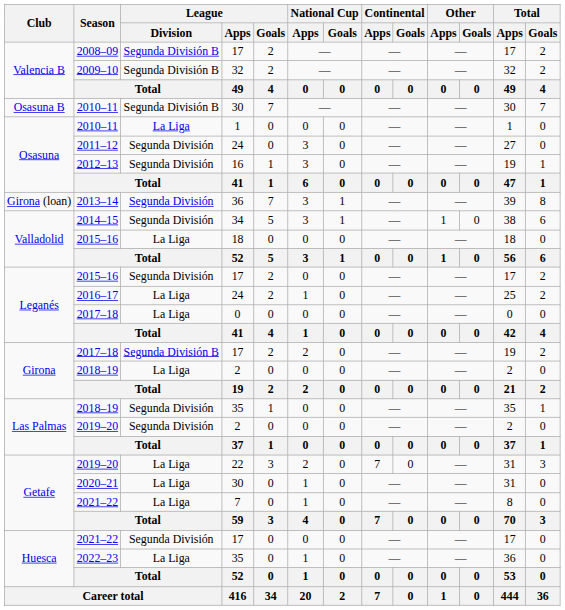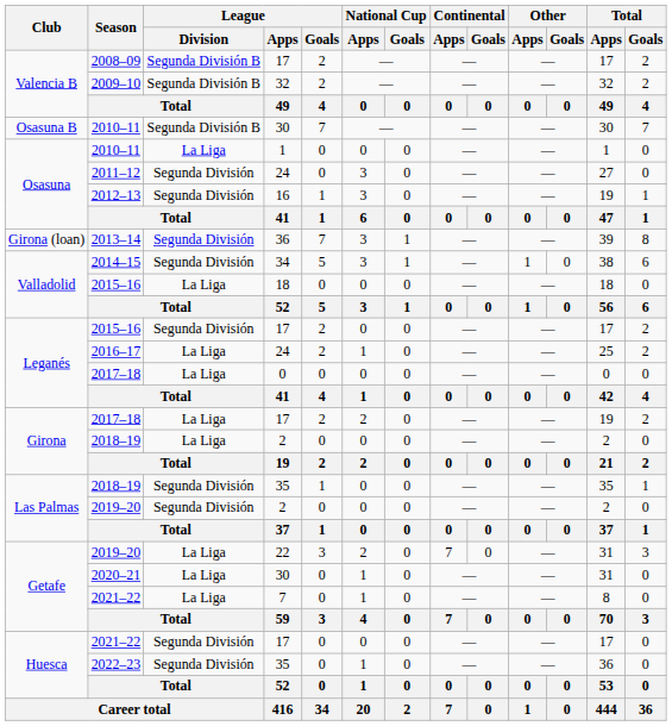2017–18 / 17 | League / Division: Segunda División B -> La Liga
2022–23 | League / Division: La Liga -> Segunda División
